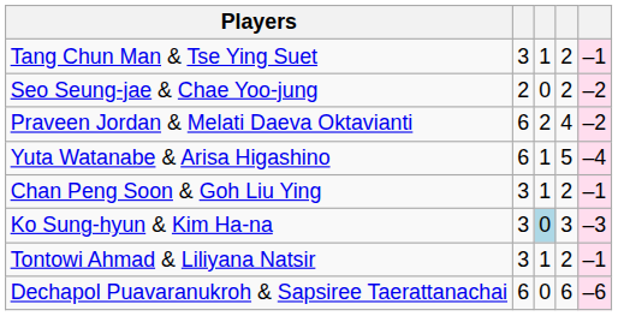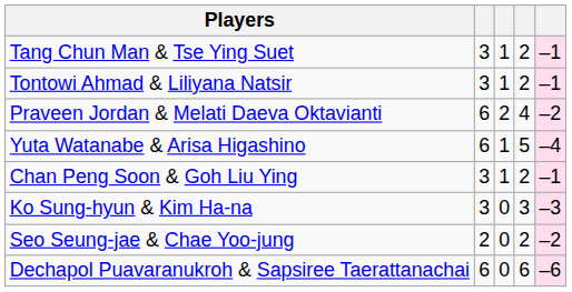rows swapped: Tontowi Ahmad & Liliyana Natsir <-> Seo Seung-jae & Chae Yoo-jung
Ko Sung-hyun & Kim Ha-na | column 3: lightblue background -> no background
